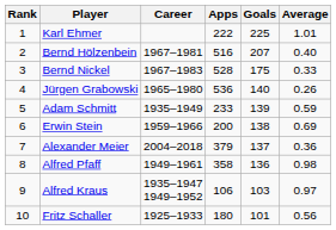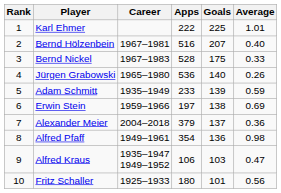Erwin Stein | Apps: 200 -> 197
Alfred Pfaff | Apps: 358 -> 354
Alfred Kraus | Average: 0.97 -> 0.47
